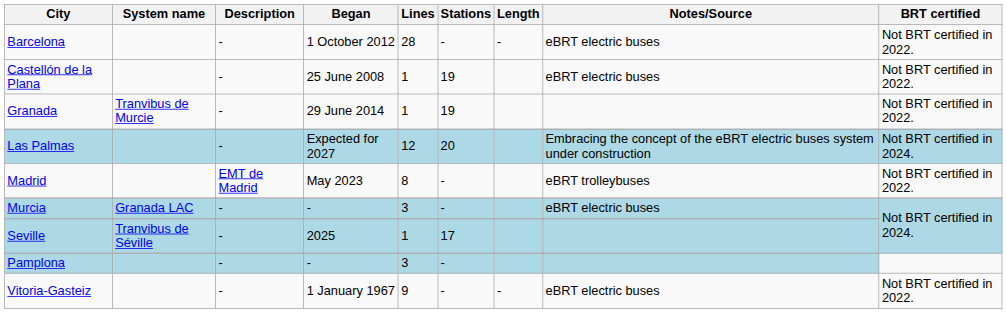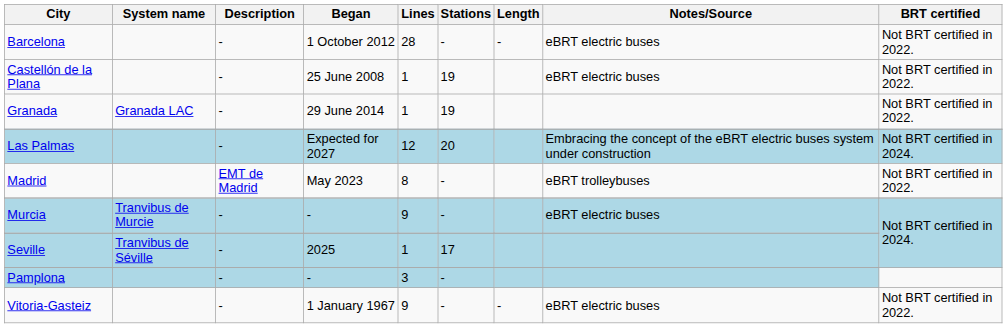Granada | System name: Tranvibus de Murcie -> Granada LAC
Murcia | System name: Granada LAC -> Tranvibus de Murcie
Murcia | Lines: 3 -> 9
